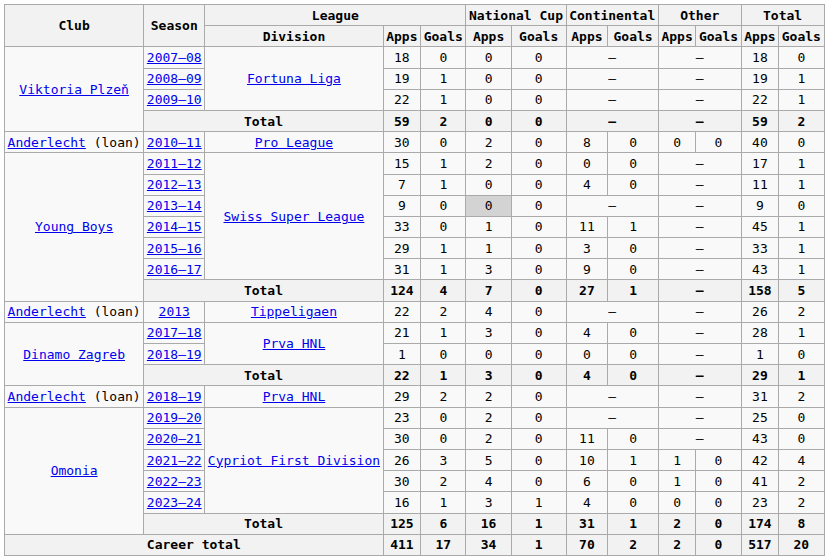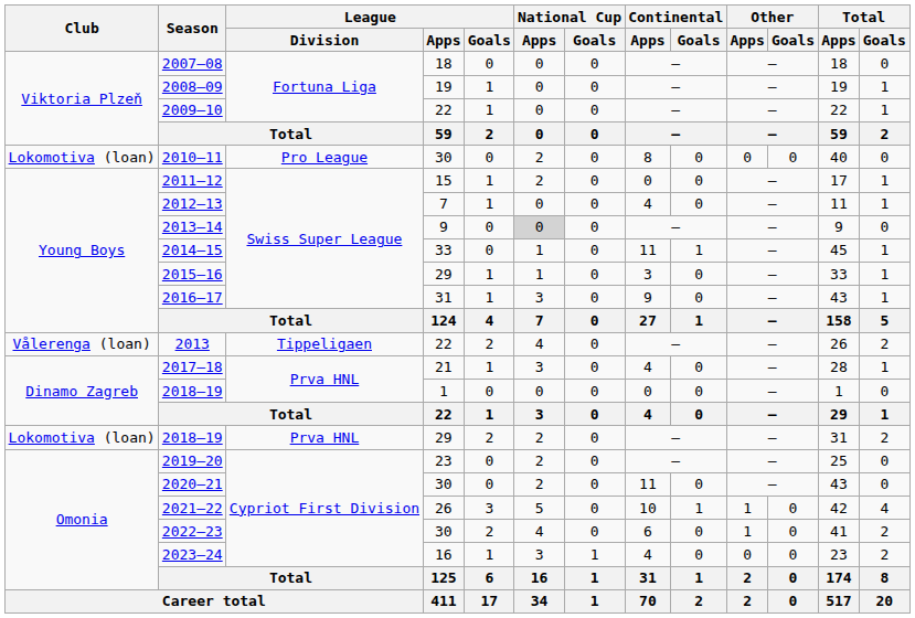2010–11 | Club: Anderlecht (loan) -> Lokomotiva (loan)
2013 | Club: Anderlecht (loan) -> Vålerenga (loan)
2018–19 / 29 | Club: Anderlecht (loan) -> Lokomotiva (loan)
